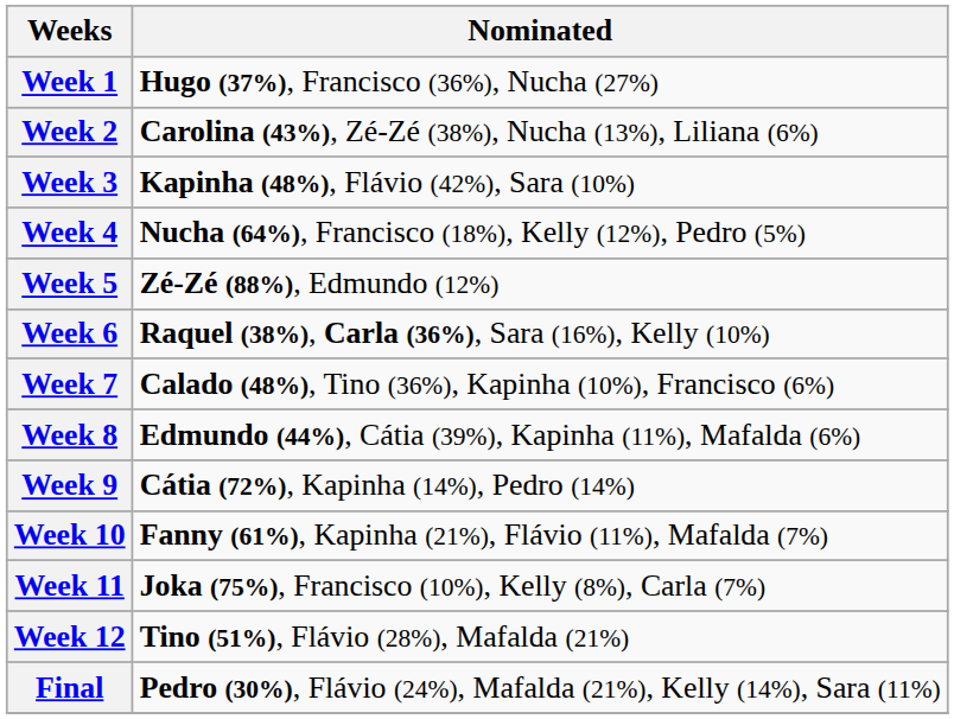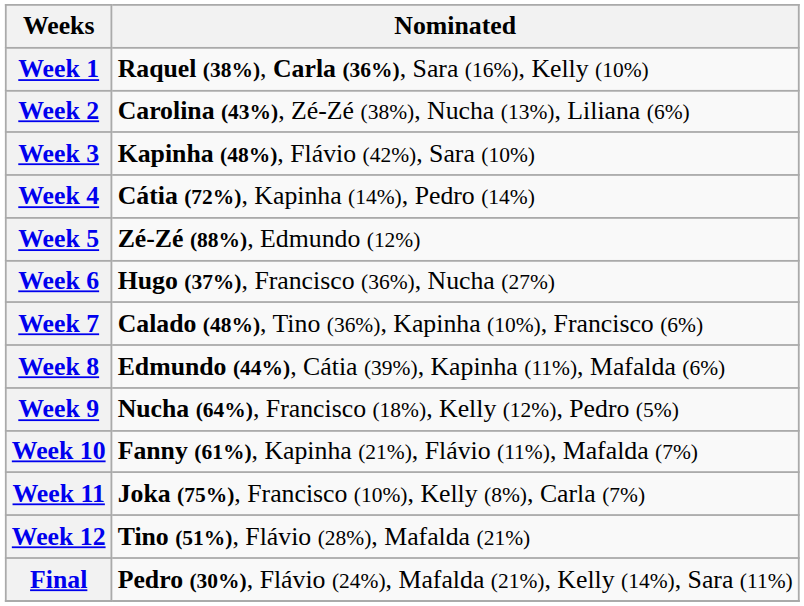Week 1 | Nominated: Hugo (37%), Francisco (36%), Nucha (27%) -> Raquel (38%), Carla (36%), Sara (16%), Kelly (10%)
Week 4 | Nominated: Nucha (64%), Francisco (18%), Kelly (12%), Pedro (5%) -> Cátia (72%), Kapinha (14%), Pedro (14%)
Week 6 | Nominated: Raquel (38%), Carla (36%), Sara (16%), Kelly (10%) -> Hugo (37%), Francisco (36%), Nucha (27%)
Week 9 | Nominated: Cátia (72%), Kapinha (14%), Pedro (14%) -> Nucha (64%), Francisco (18%), Kelly (12%), Pedro (5%)
